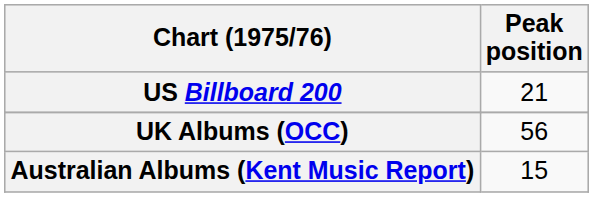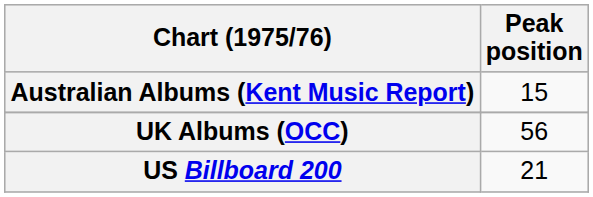rows swapped: Australian Albums (Kent Music Report) <-> US Billboard 200
